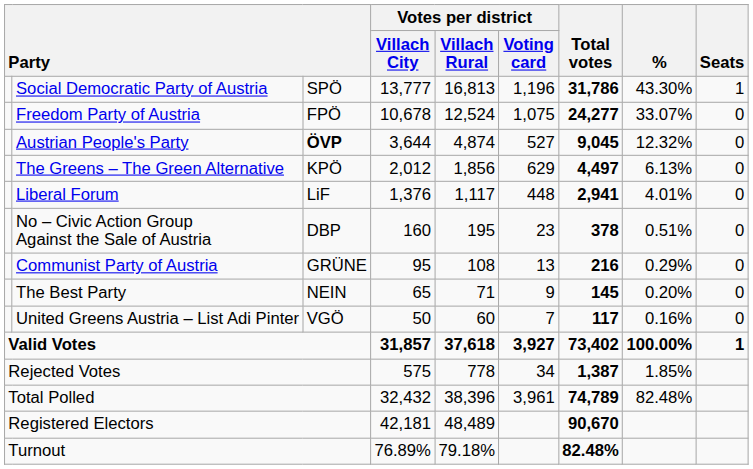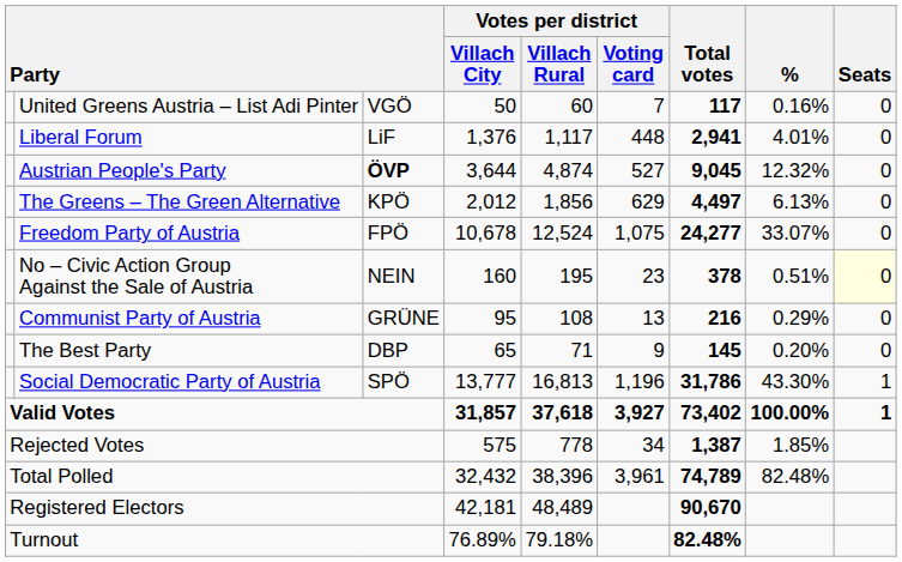rows swapped: Social Democratic Party of Austria <-> United Greens Austria – List Adi Pinter
rows swapped: Freedom Party of Austria <-> Liberal Forum
No – Civic Action Group Against the Sale of Austria | column 3: DBP -> NEIN
No – Civic Action Group Against the Sale of Austria | Seats: no background -> lightyellow background
The Best Party | column 3: NEIN -> DBP
